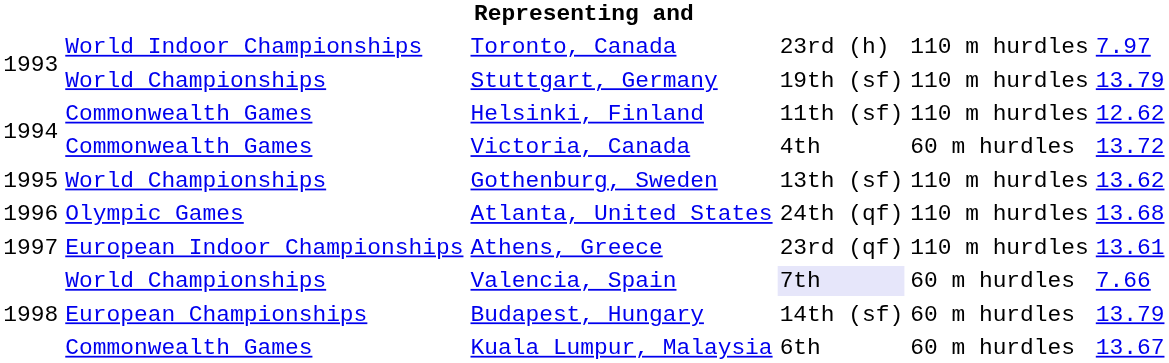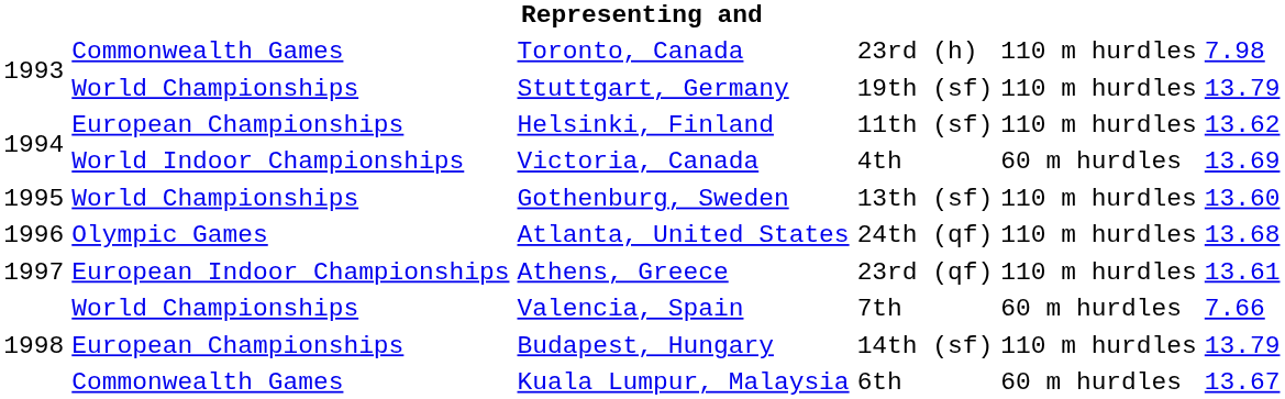Toronto, Canada | column 2: World Indoor Championships -> Commonwealth Games
Toronto, Canada | column 6: 7.97 -> 7.98
Helsinki, Finland | column 2: Commonwealth Games -> European Championships
Helsinki, Finland | column 6: 12.62 -> 13.62
Victoria, Canada | column 2: Commonwealth Games -> World Indoor Championships
Victoria, Canada | column 6: 13.72 -> 13.69
Gothenburg, Sweden | column 6: 13.62 -> 13.60
Valencia, Spain | column 4: lavender background -> no background
Budapest, Hungary | column 5: 60 m hurdles -> 110 m hurdles
